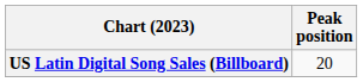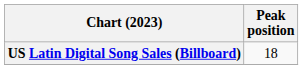US Latin Digital Song Sales (Billboard) | Peak position: 20 -> 18
